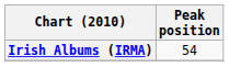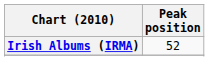Irish Albums (IRMA) | Peak position: 54 -> 52
